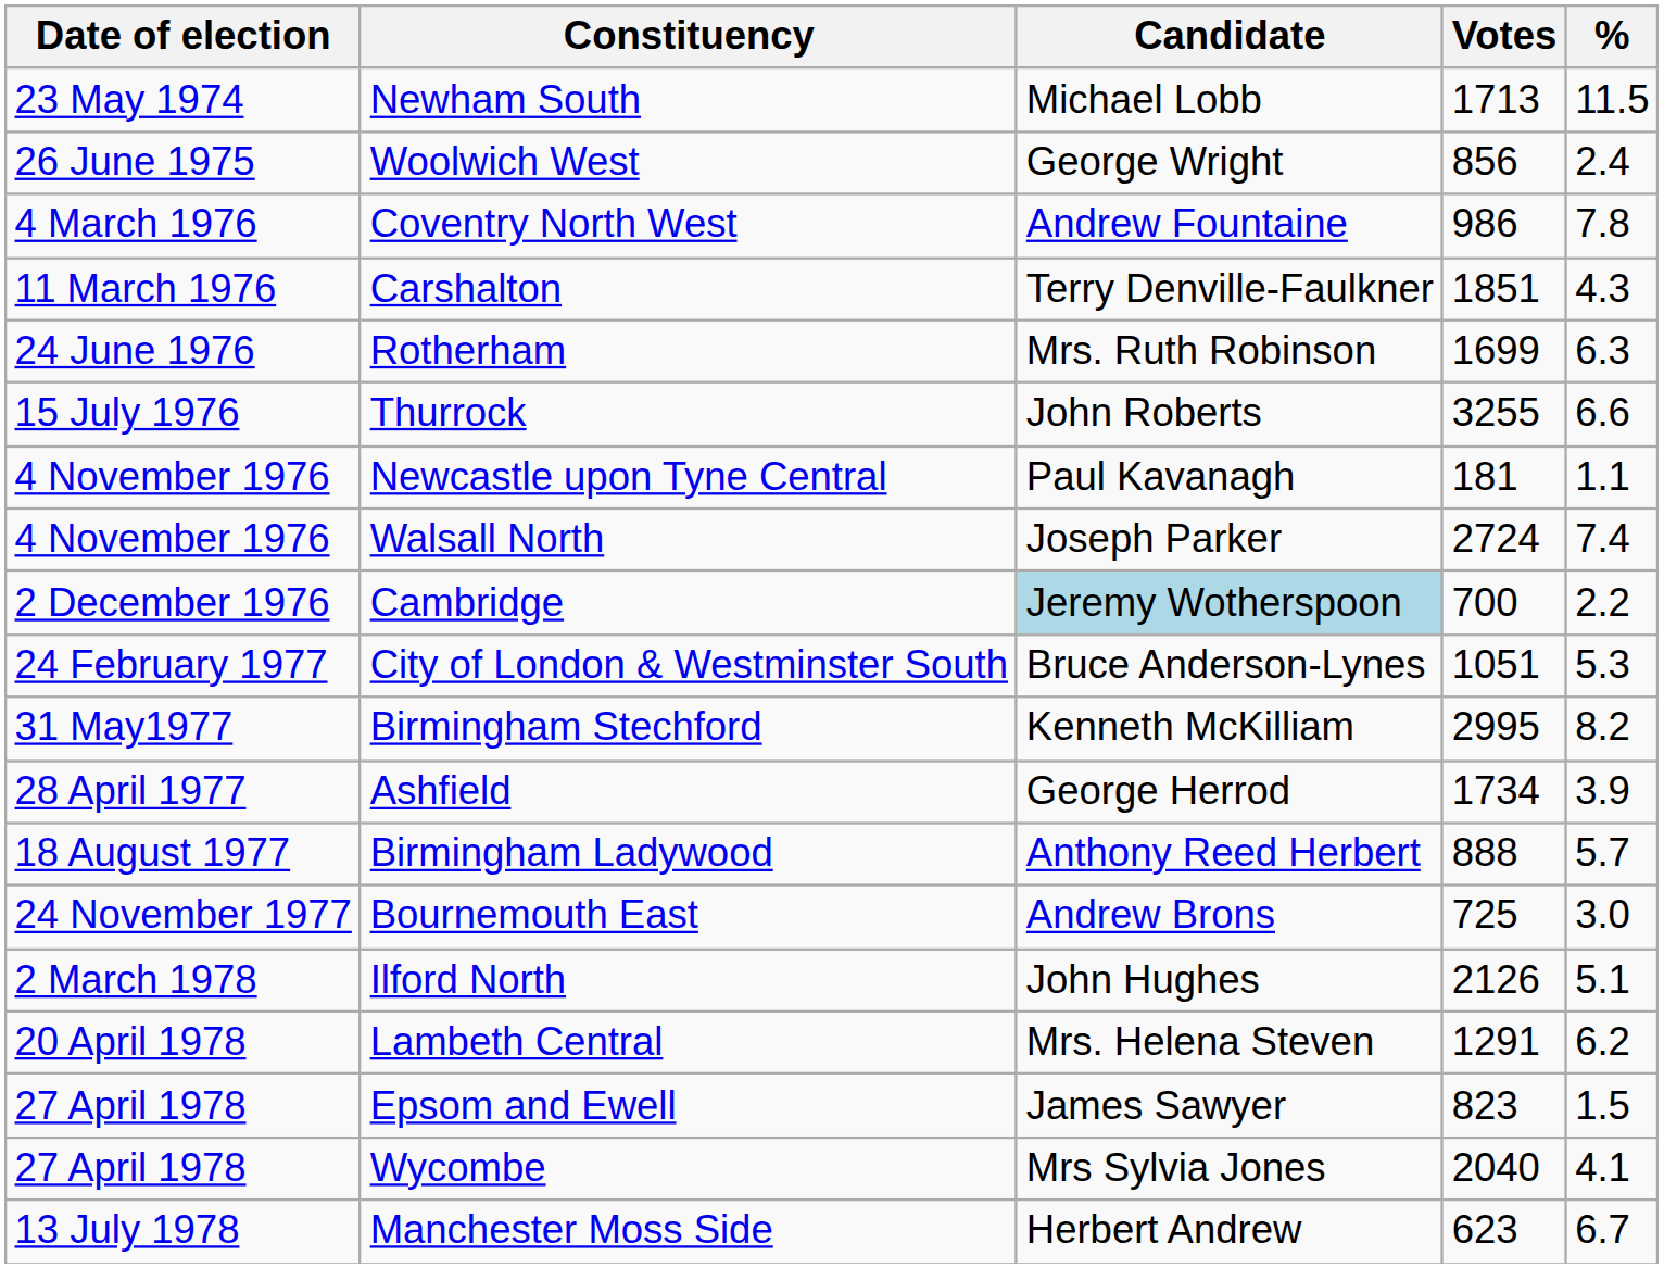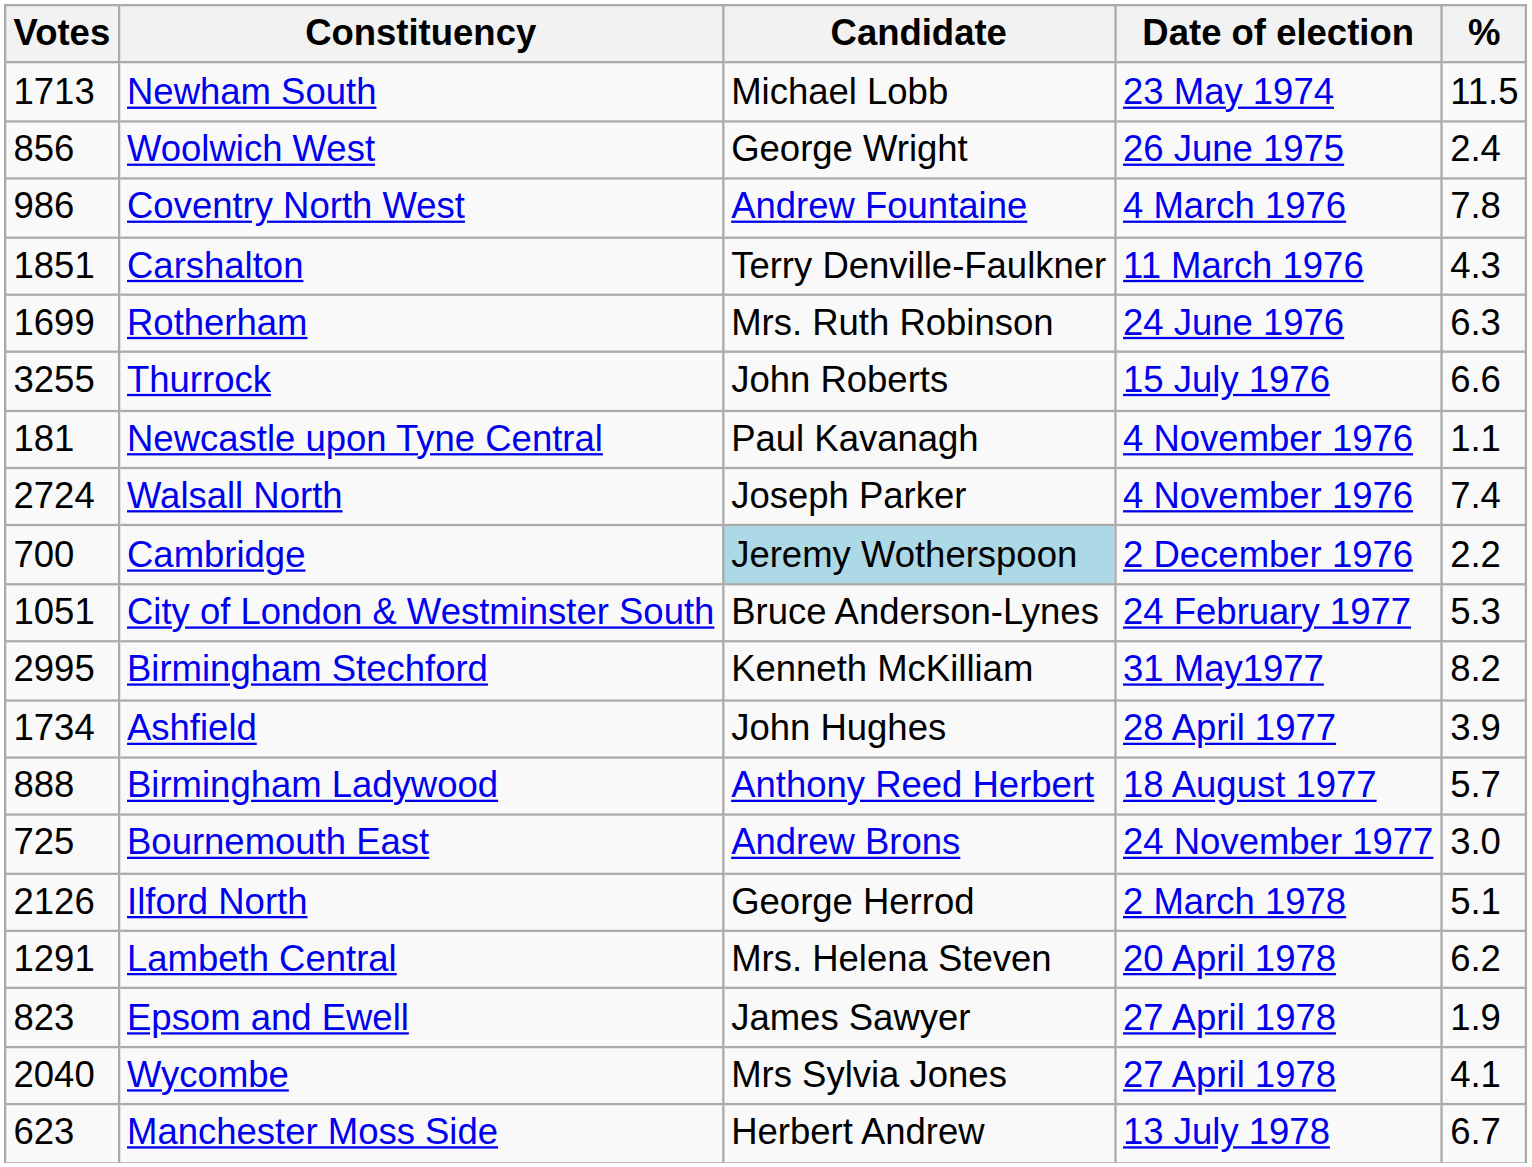columns swapped: Date of election <-> Votes
Ashfield | Candidate: George Herrod -> John Hughes
Ilford North | Candidate: John Hughes -> George Herrod
Epsom and Ewell | %: 1.5 -> 1.9
